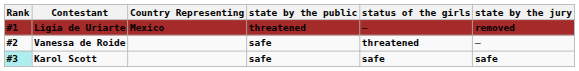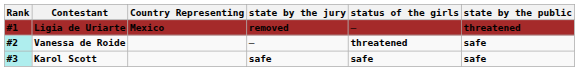columns swapped: state by the public <-> state by the jury
Vanessa de Roide | Rank: no background -> paleturquoise background
